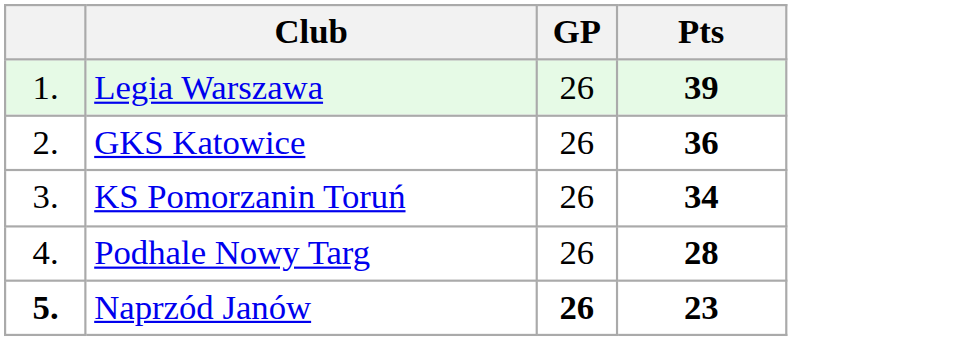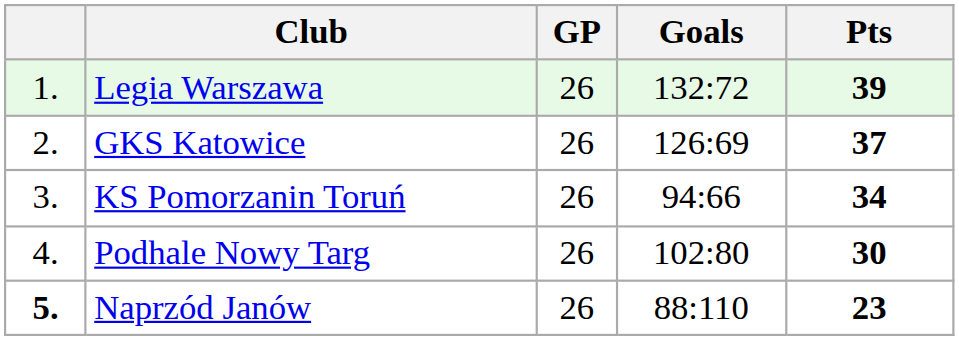+ column: Goals | 132:72 | 126:69 | 94:66 | 102:80 | 88:110
GKS Katowice | Pts: 36 -> 37
Podhale Nowy Targ | Pts: 28 -> 30
Naprzód Janów | GP: bold -> normal
